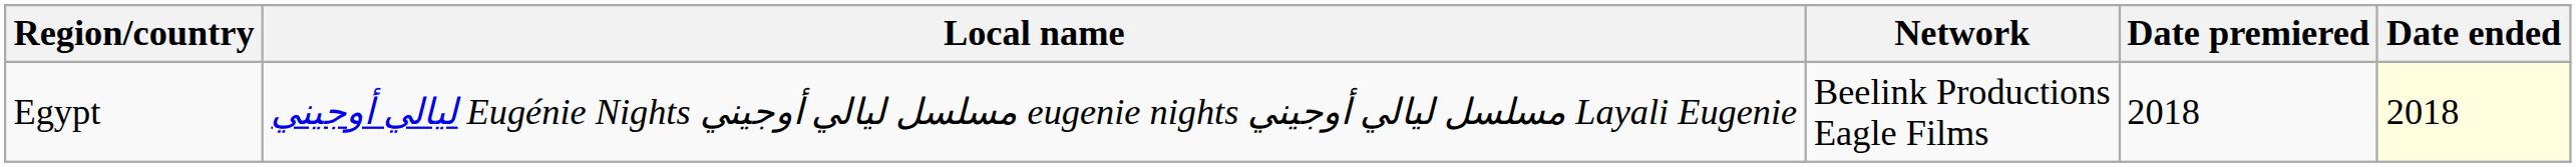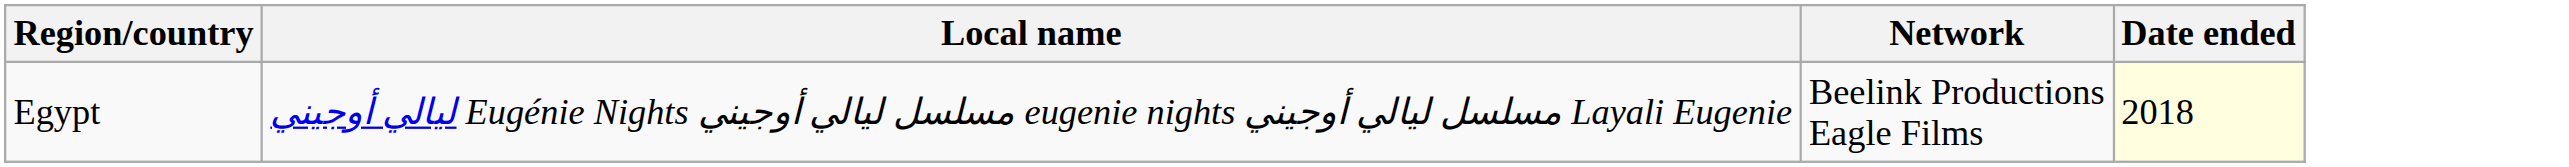- column: Date premiered | 2018
